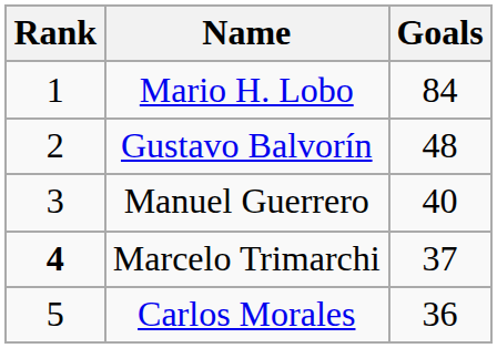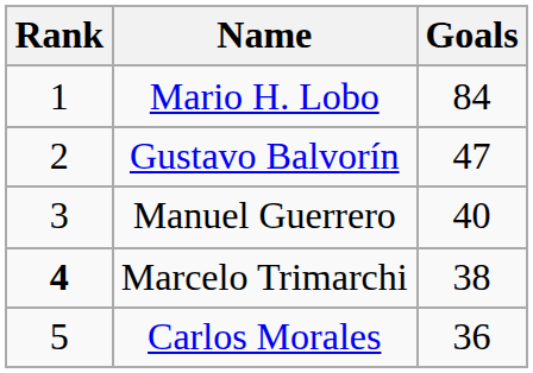Gustavo Balvorín | Goals: 48 -> 47
Marcelo Trimarchi | Goals: 37 -> 38
